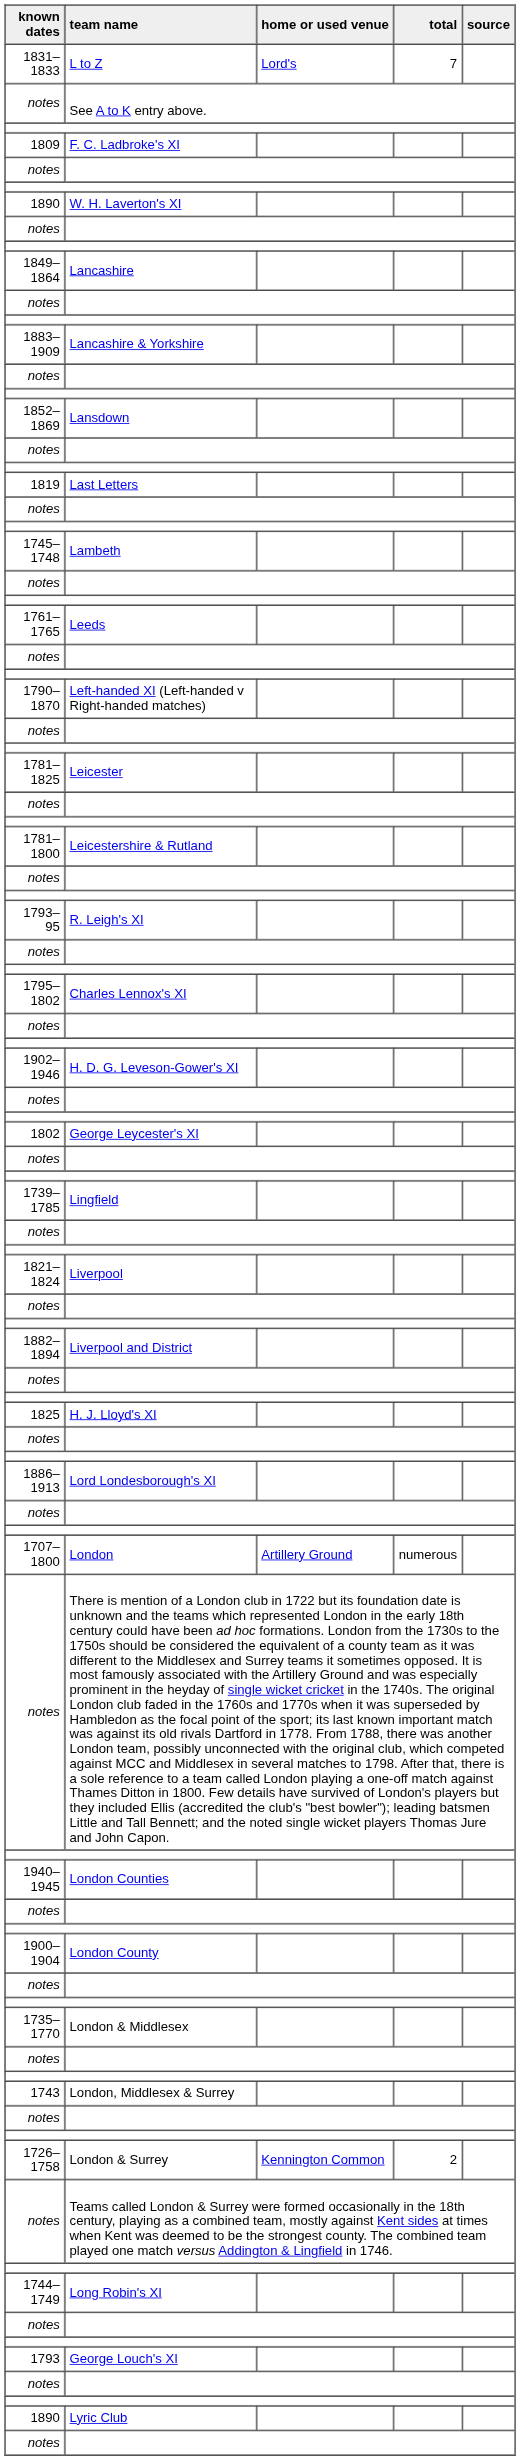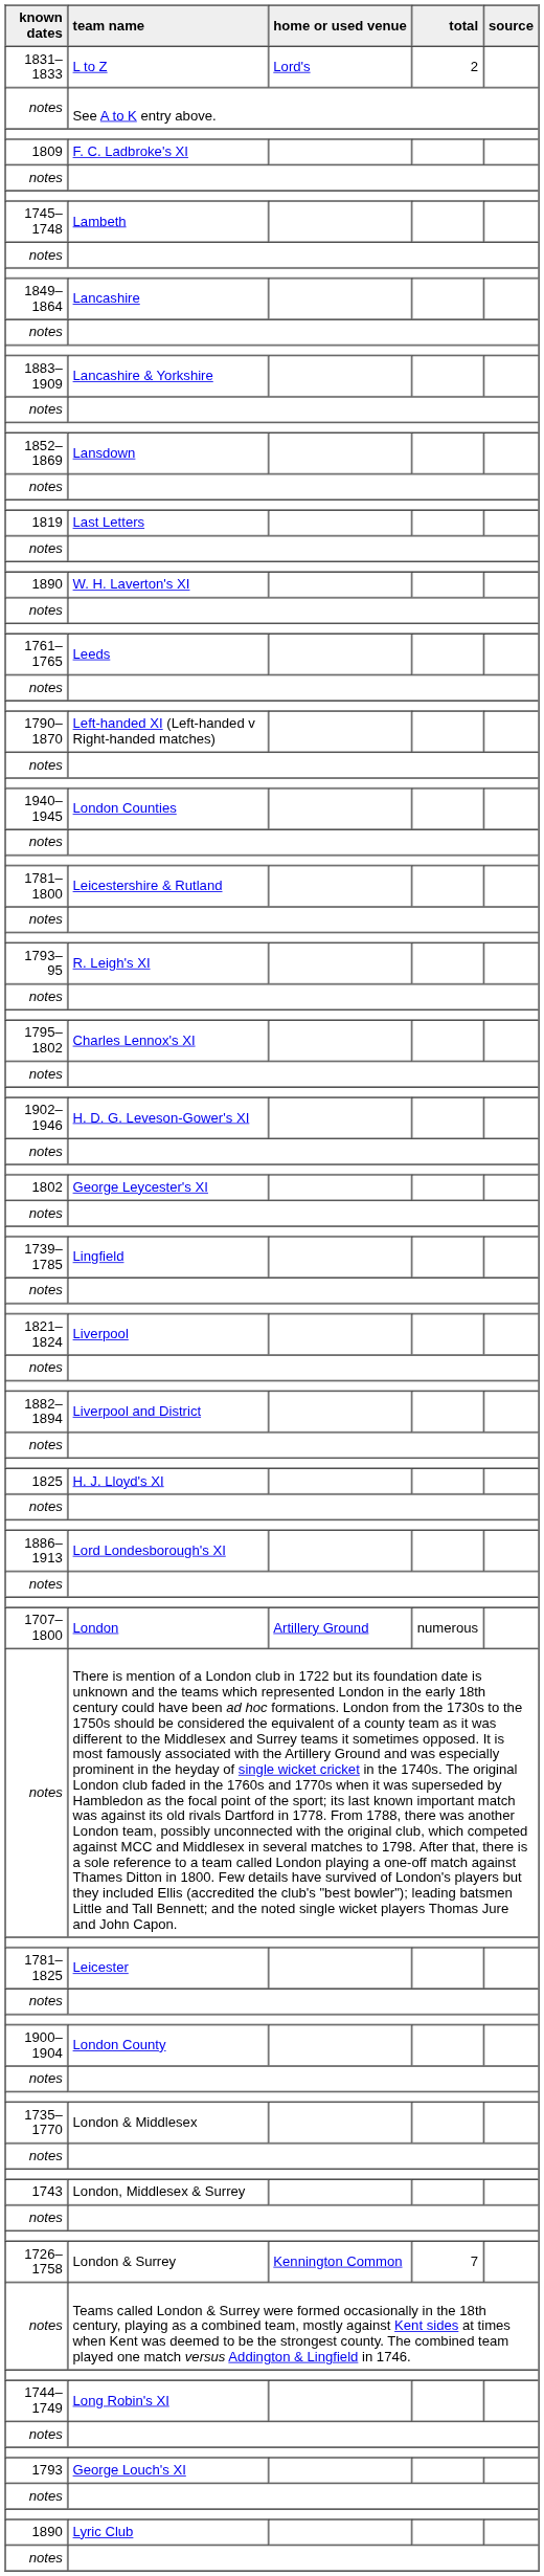L to Z | total: 7 -> 2
rows swapped: Lambeth <-> W. H. Laverton's XI
rows swapped: Leicester <-> London Counties
London & Surrey | total: 2 -> 7
